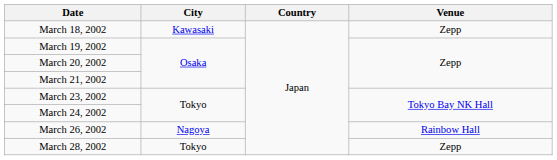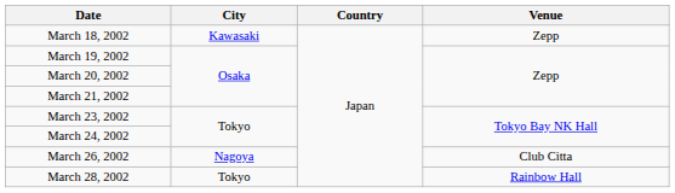March 26, 2002 | Venue: Rainbow Hall -> Club Citta
March 28, 2002 | Venue: Zepp -> Rainbow Hall
